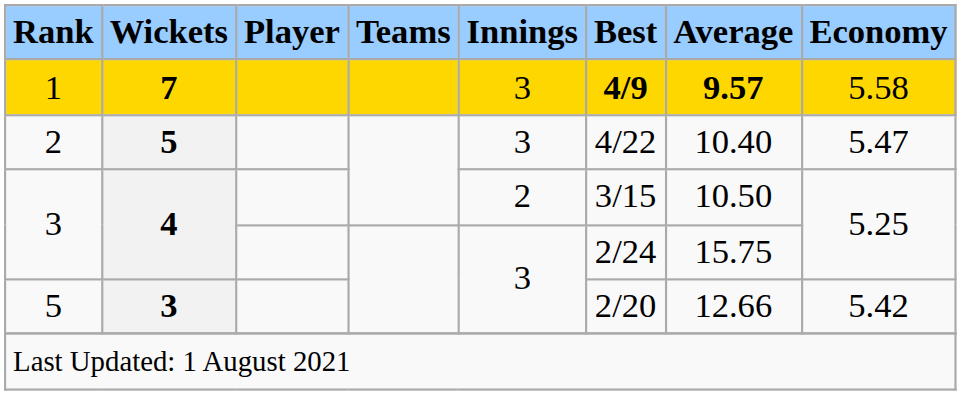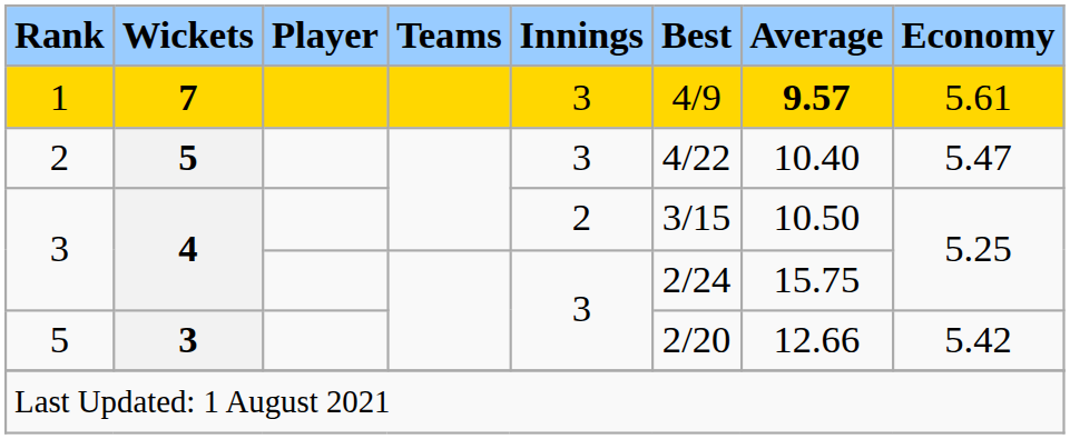1 | Best: bold -> normal
1 | Economy: 5.58 -> 5.61
